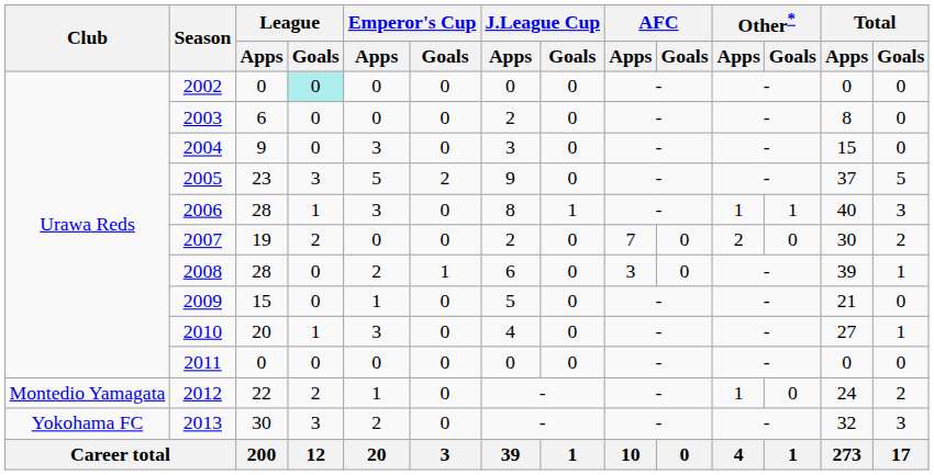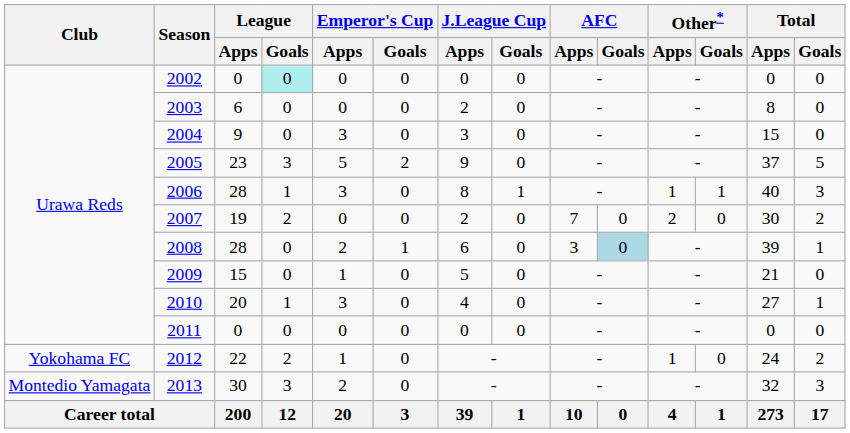2008 | AFC / Goals: no background -> lightblue background
2012 | Club: Montedio Yamagata -> Yokohama FC
2013 | Club: Yokohama FC -> Montedio Yamagata
